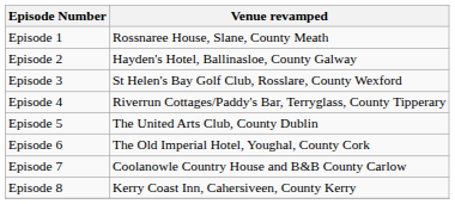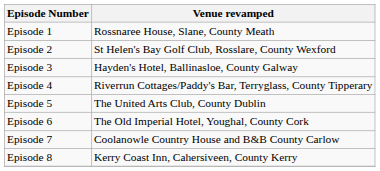Episode 2 | Venue revamped: Hayden's Hotel, Ballinasloe, County Galway -> St Helen's Bay Golf Club, Rosslare, County Wexford
Episode 3 | Venue revamped: St Helen's Bay Golf Club, Rosslare, County Wexford -> Hayden's Hotel, Ballinasloe, County Galway
